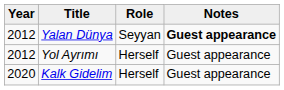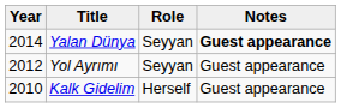Yalan Dünya | Year: 2012 -> 2014
Yol Ayrımı | Role: Herself -> Seyyan
Kalk Gidelim | Year: 2020 -> 2010
